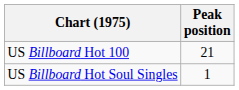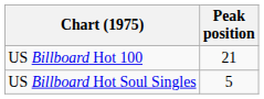US Billboard Hot Soul Singles | Peak position: 1 -> 5
